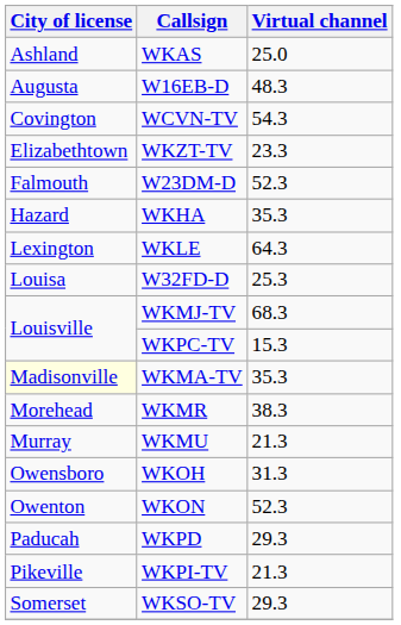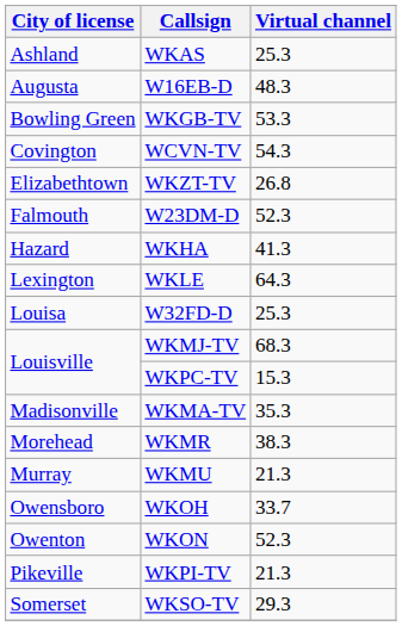WKAS | Virtual channel: 25.0 -> 25.3
+ row: Bowling Green | WKGB-TV | 53.3
WKZT-TV | Virtual channel: 23.3 -> 26.8
WKHA | Virtual channel: 35.3 -> 41.3
WKMA-TV | City of license: lightyellow background -> no background
WKOH | Virtual channel: 31.3 -> 33.7
- row: Paducah | WKPD | 29.3
